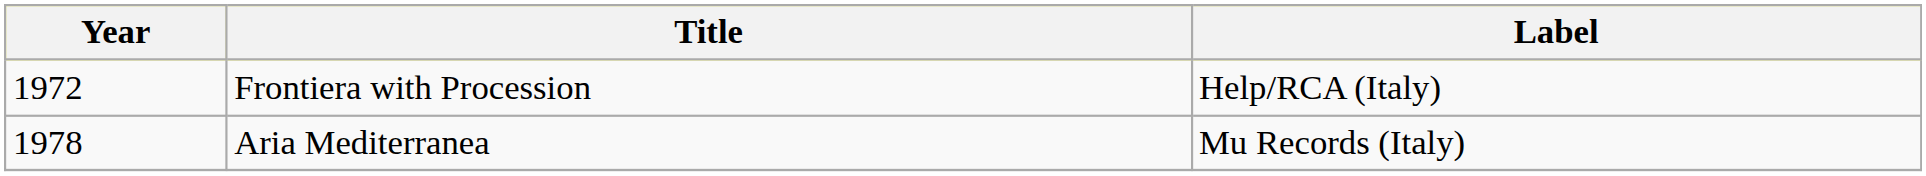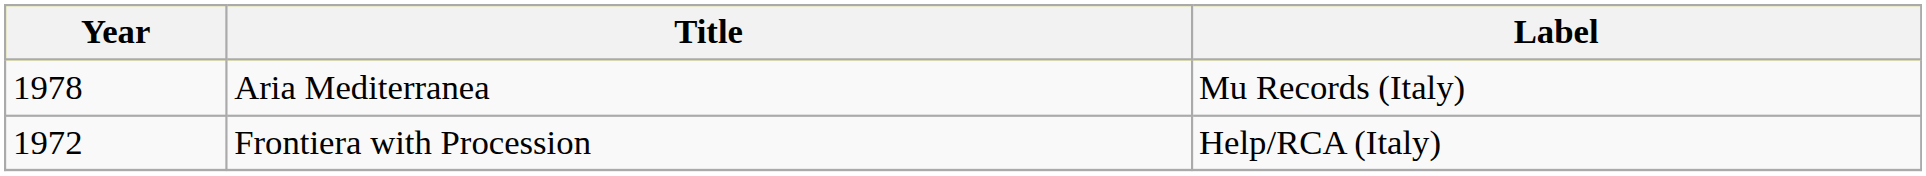rows swapped: Frontiera with Procession <-> Aria Mediterranea
